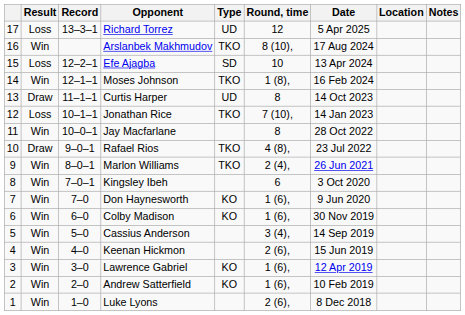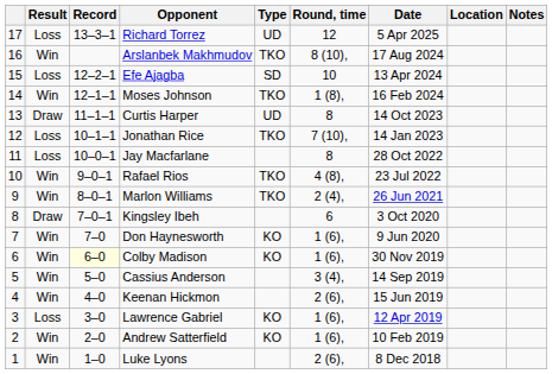Jay Macfarlane | Result: Win -> Loss
Rafael Rios | Result: Draw -> Win
Kingsley Ibeh | Result: Win -> Draw
Colby Madison | Record: no background -> lightyellow background
Lawrence Gabriel | Result: Win -> Loss
